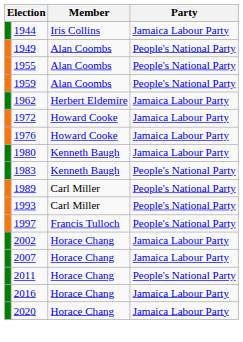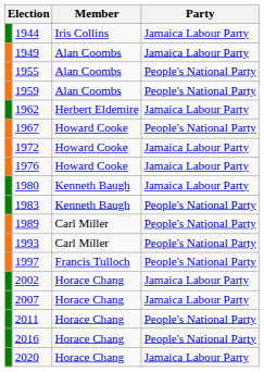1949 | Party: People's National Party -> Jamaica Labour Party
+ row: 1967 | Howard Cooke | People's National Party
2016 | Party: Jamaica Labour Party -> People's National Party
